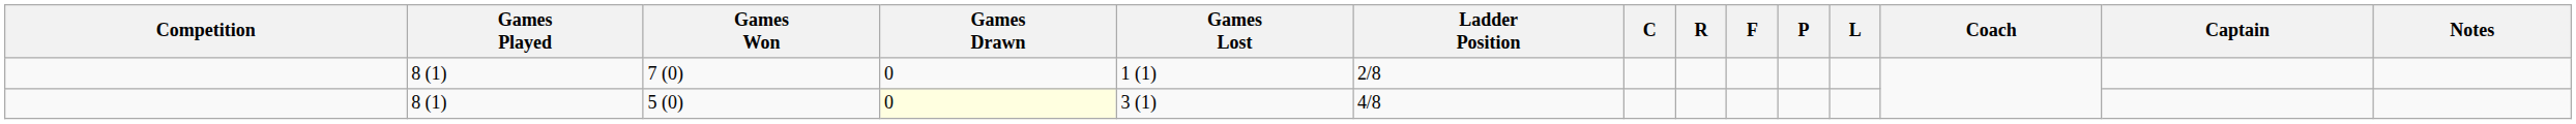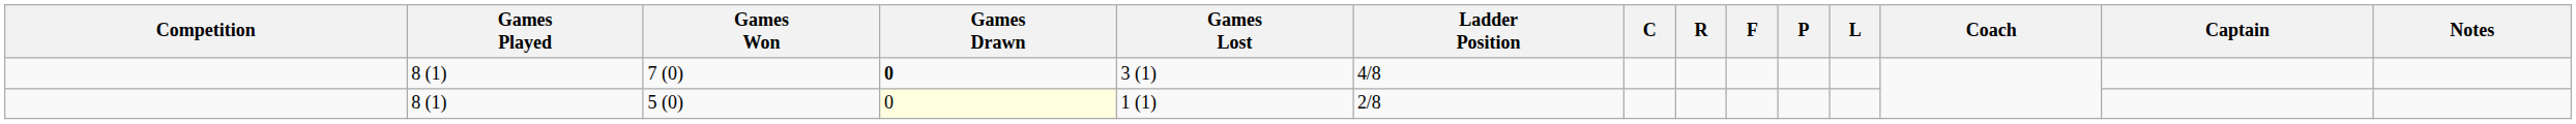7 (0) | Games Drawn: normal -> bold
7 (0) | Games Lost: 1 (1) -> 3 (1)
7 (0) | Ladder Position: 2/8 -> 4/8
5 (0) | Games Lost: 3 (1) -> 1 (1)
5 (0) | Ladder Position: 4/8 -> 2/8
